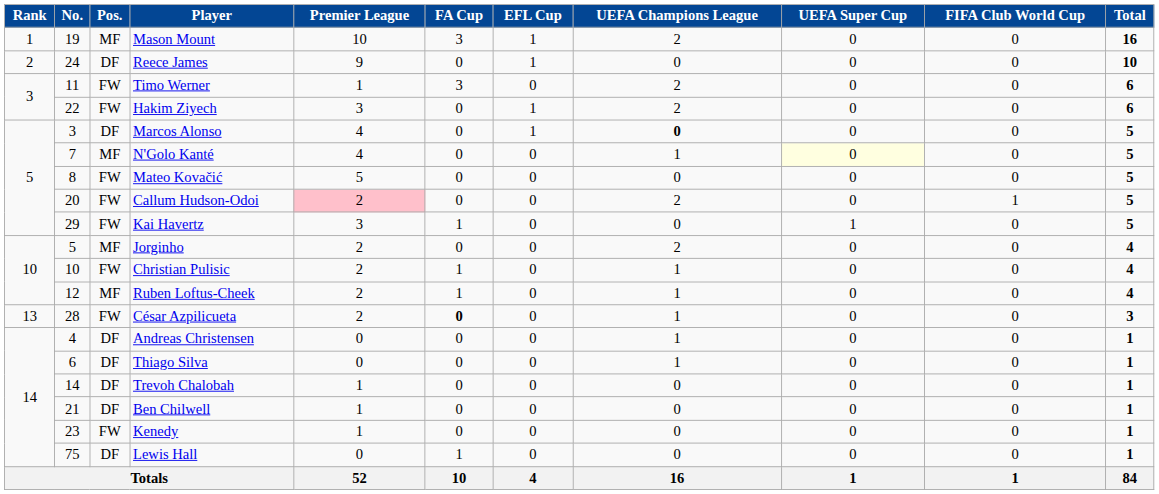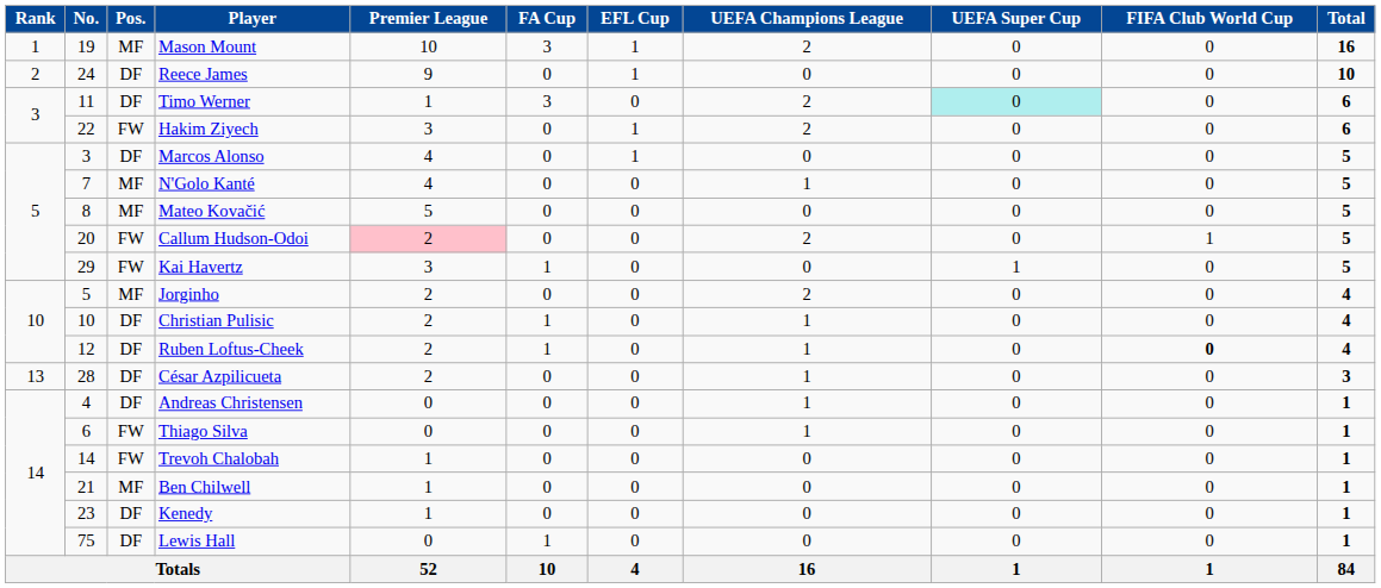Timo Werner | Pos.: FW -> DF
Timo Werner | UEFA Super Cup: no background -> paleturquoise background
Marcos Alonso | UEFA Champions League: bold -> normal
N'Golo Kanté | UEFA Super Cup: lightyellow background -> no background
Mateo Kovačić | Pos.: FW -> MF
Christian Pulisic | Pos.: FW -> DF
Ruben Loftus-Cheek | Pos.: MF -> DF
Ruben Loftus-Cheek | FIFA Club World Cup: normal -> bold
César Azpilicueta | Pos.: FW -> DF
César Azpilicueta | FA Cup: bold -> normal
Thiago Silva | Pos.: DF -> FW
Trevoh Chalobah | Pos.: DF -> FW
Ben Chilwell | Pos.: DF -> MF
Kenedy | Pos.: FW -> DF
